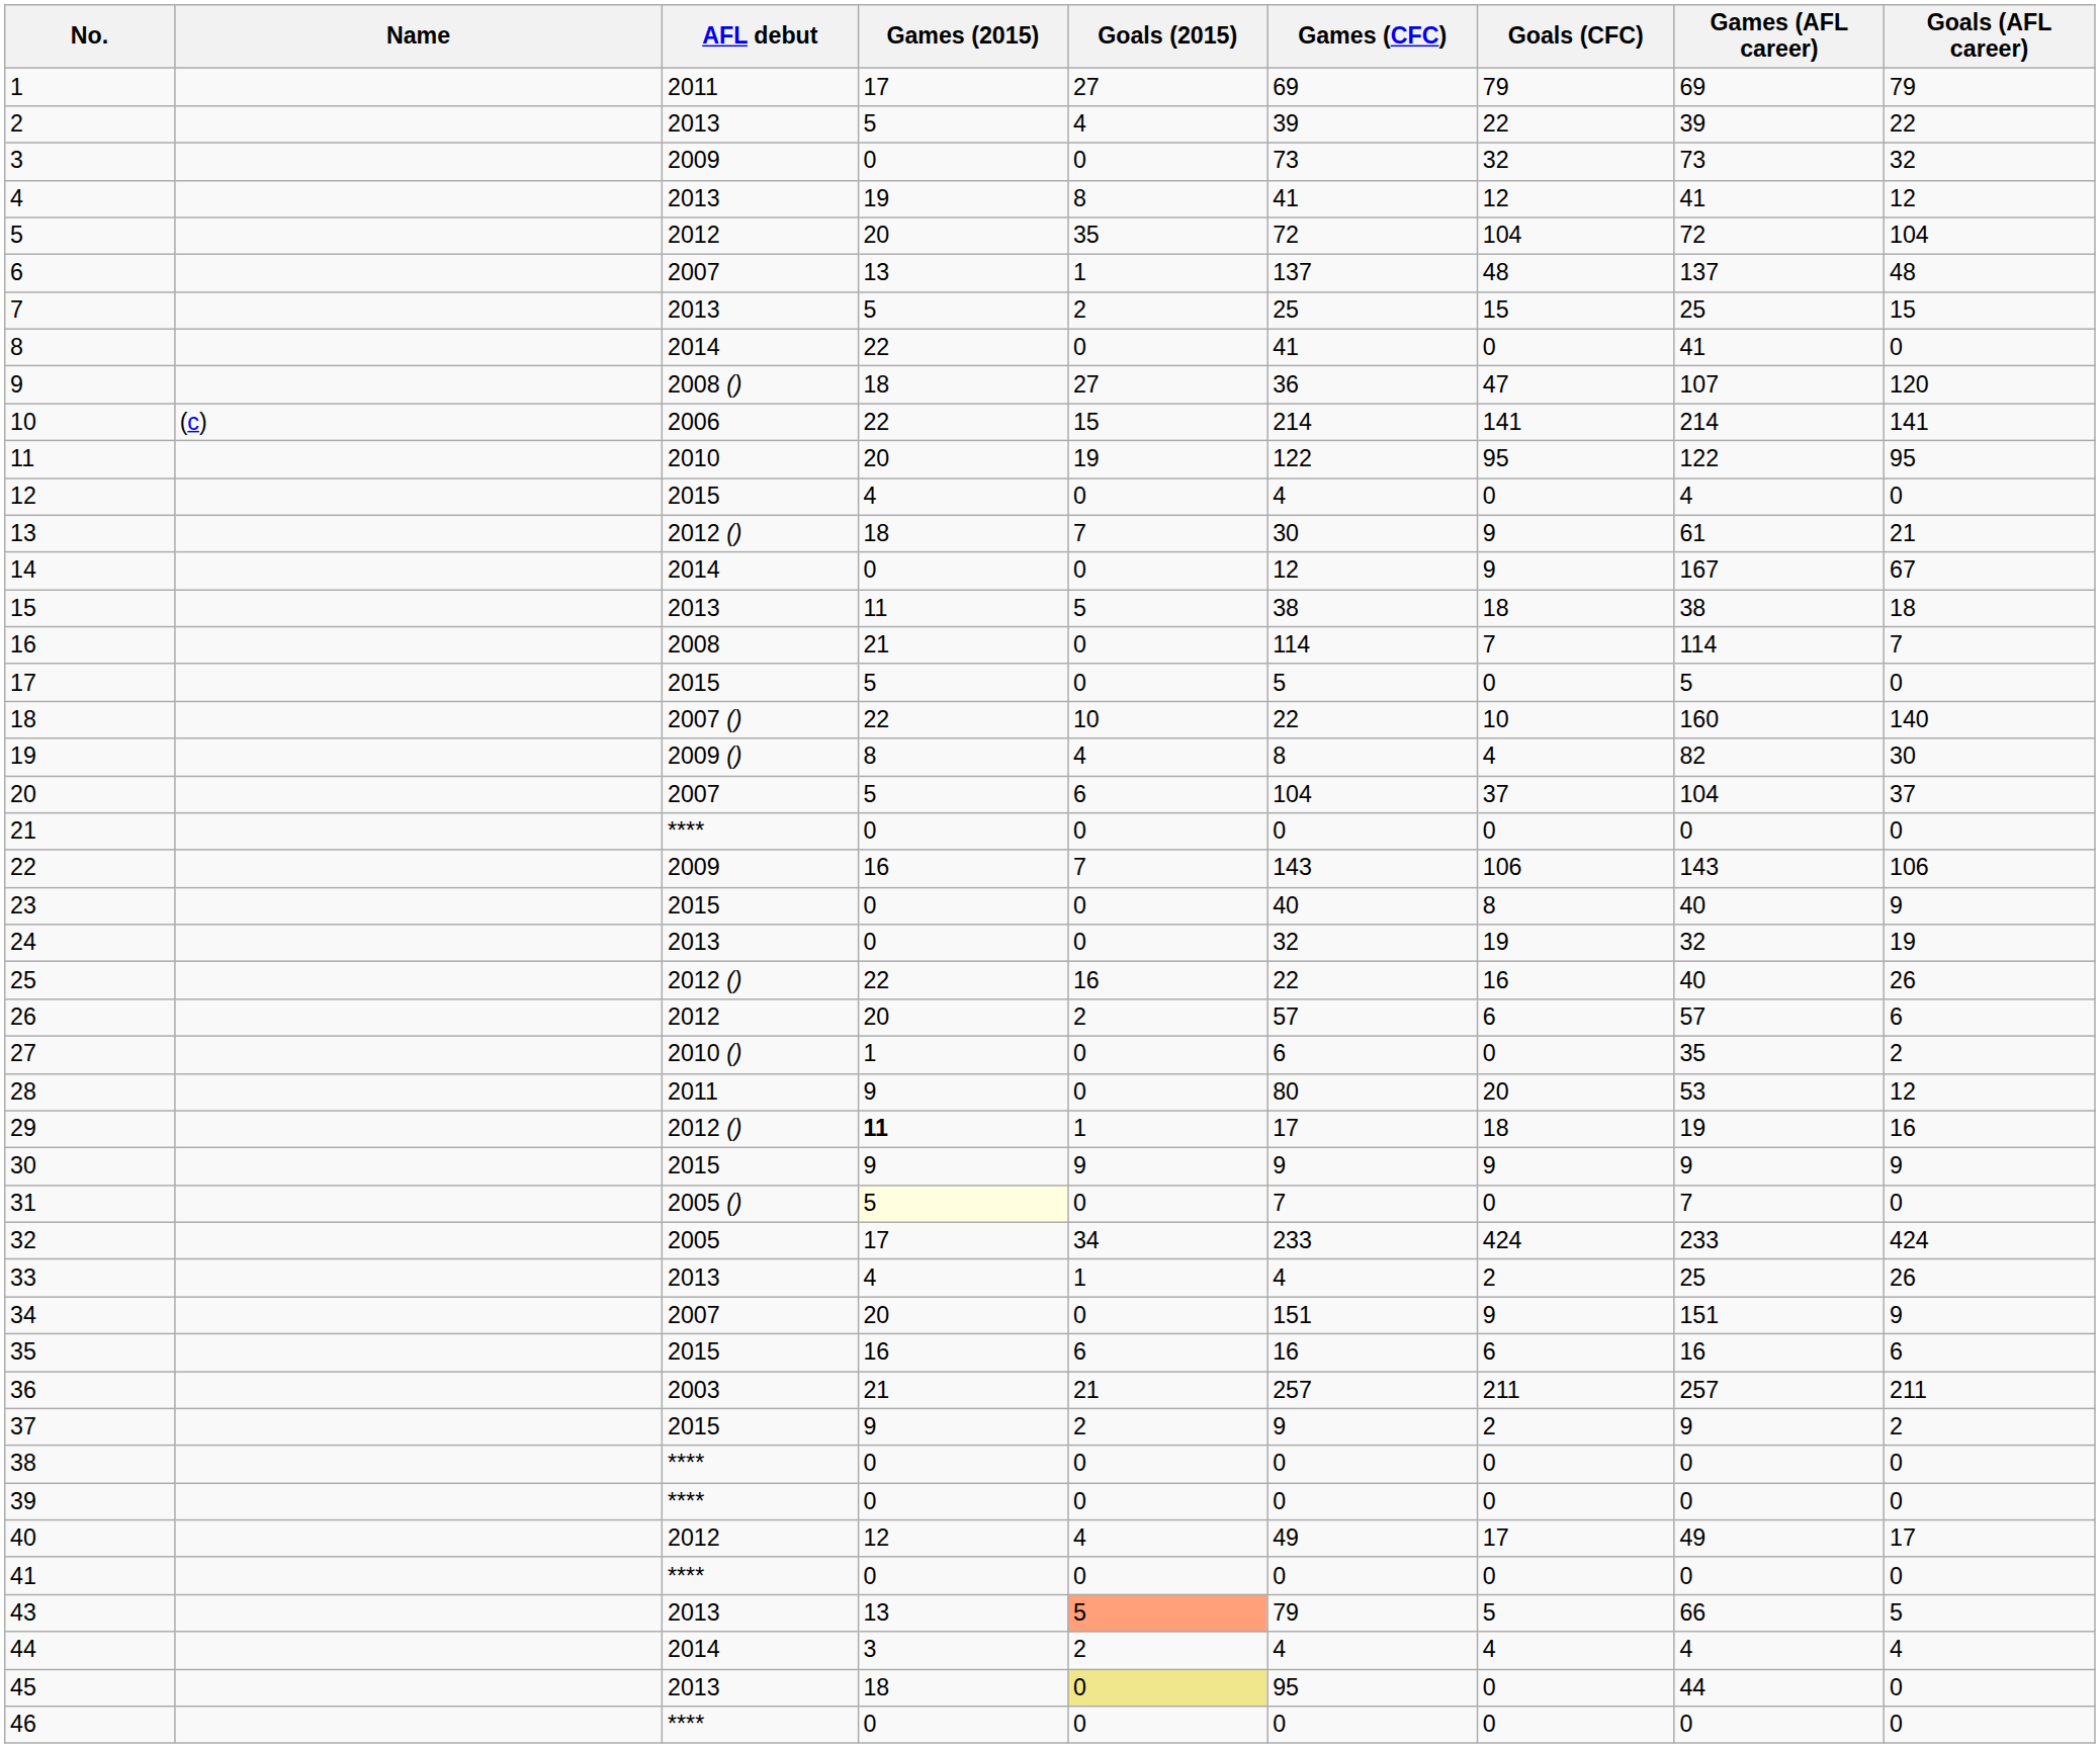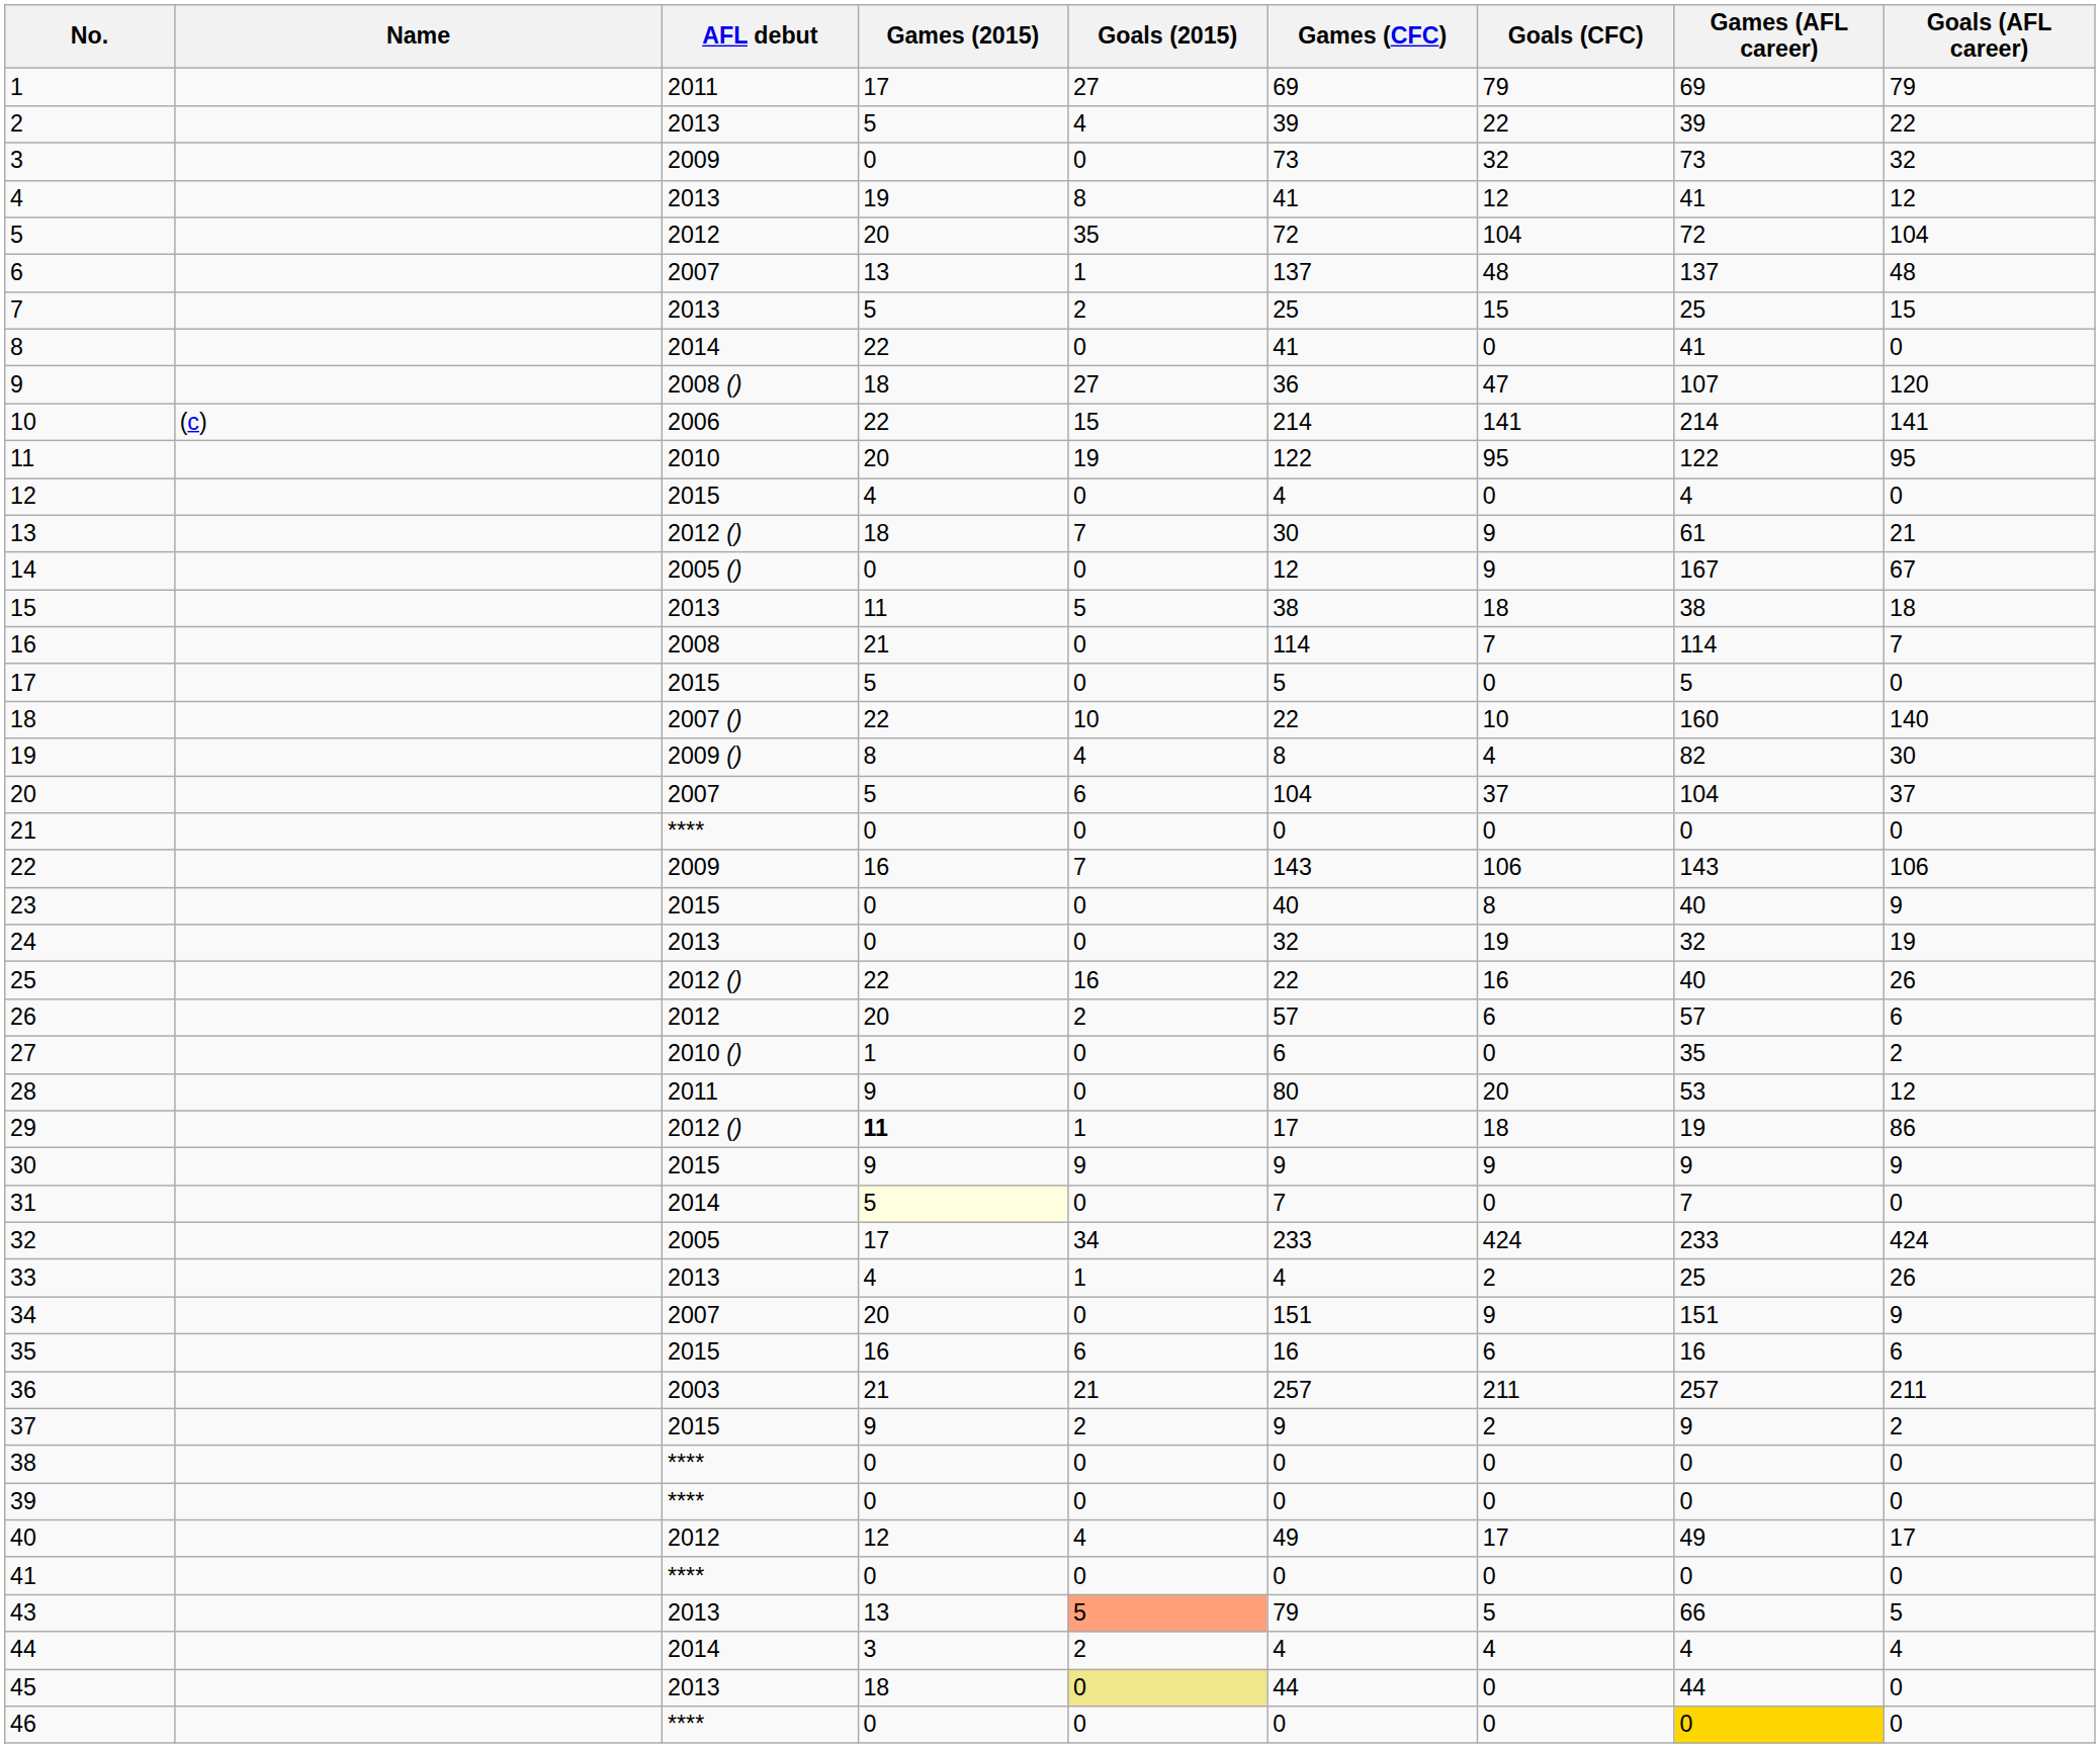14 | AFL debut: 2014 -> 2005 ()
29 | Goals (AFL career): 16 -> 86
31 | AFL debut: 2005 () -> 2014
45 | Games (CFC): 95 -> 44
46 | Games (AFL career): no background -> gold background
